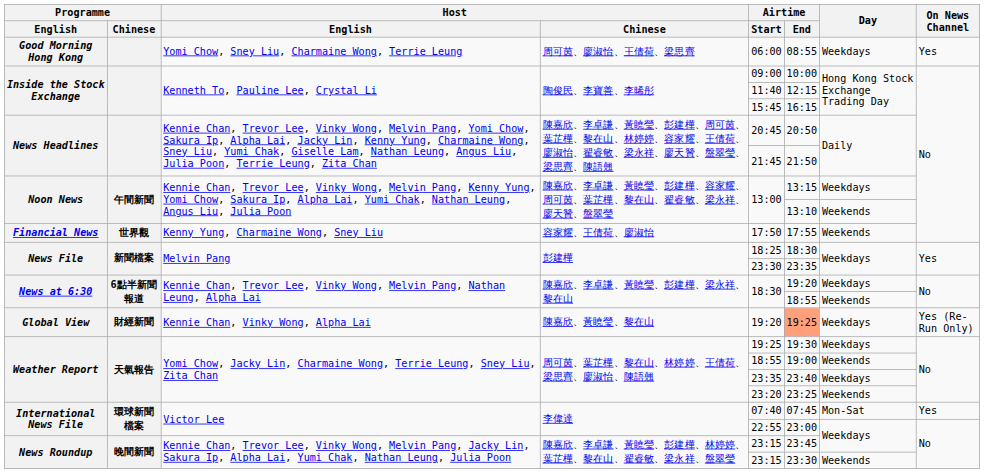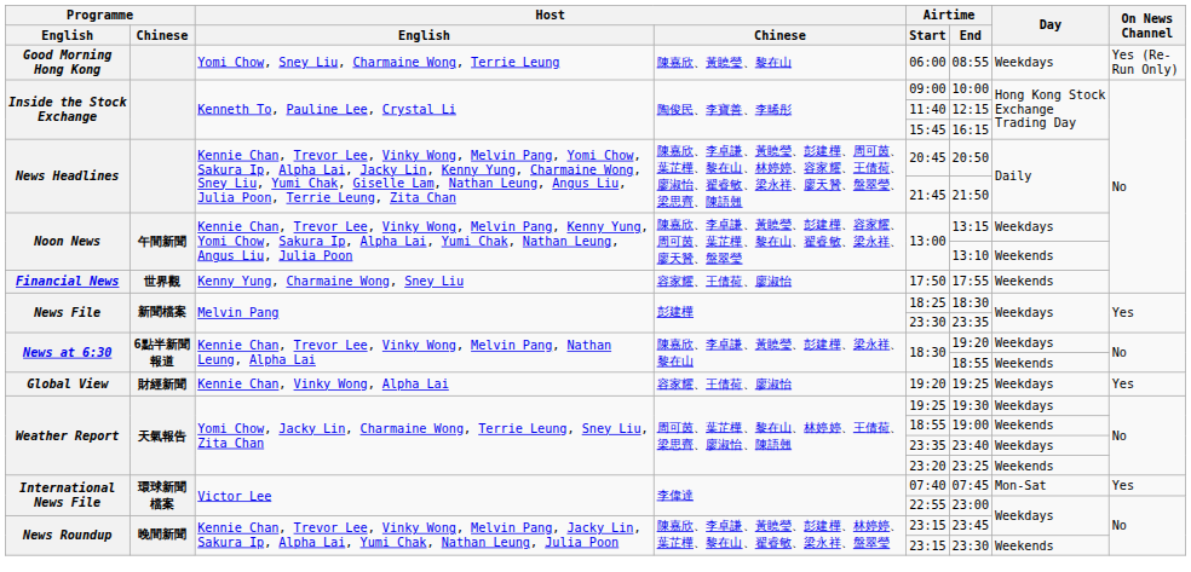Good Morning Hong Kong | Host / Chinese: 周可茵、廖淑怡、王倩荷、梁思齊 -> 陳嘉欣、黃䁱瑩、黎在山
Good Morning Hong Kong | On News Channel: Yes -> Yes (Re-Run Only)
Global View | Host / Chinese: 陳嘉欣、黃䁱瑩、黎在山 -> 容家耀、王倩荷、廖淑怡
Global View | Airtime / End: lightsalmon background -> no background
Global View | On News Channel: Yes (Re-Run Only) -> Yes
